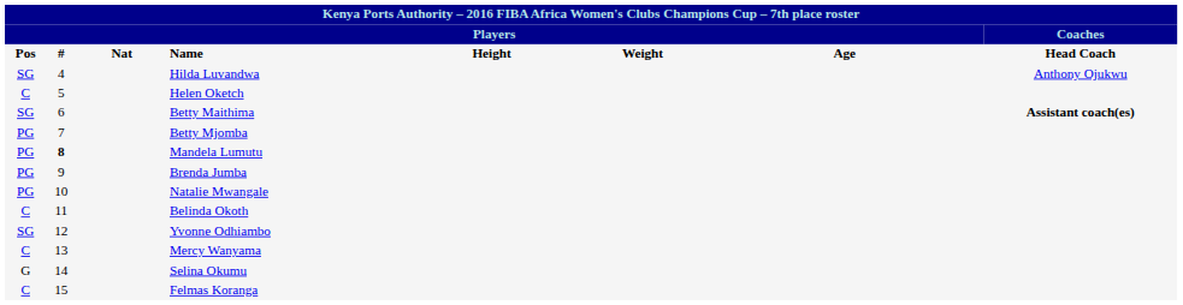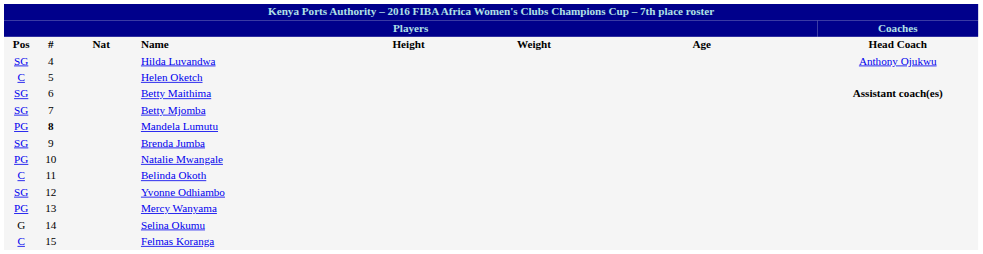Betty Mjomba | column 1: PG -> SG
Brenda Jumba | column 1: PG -> SG
Mercy Wanyama | column 1: C -> PG
